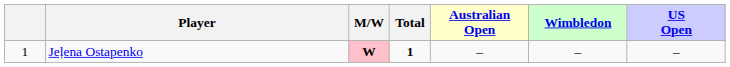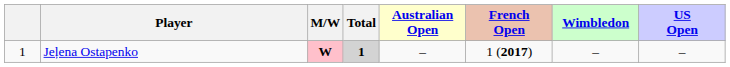+ column: French Open | 1 (2017)
Jeļena Ostapenko | Total: no background -> lightgrey background
